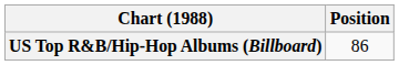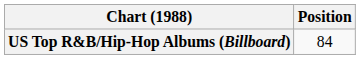US Top R&B/Hip-Hop Albums (Billboard) | Position: 86 -> 84
